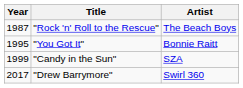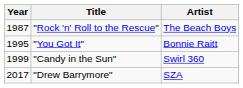"Candy in the Sun" | Artist: SZA -> Swirl 360
"Drew Barrymore" | Artist: Swirl 360 -> SZA
